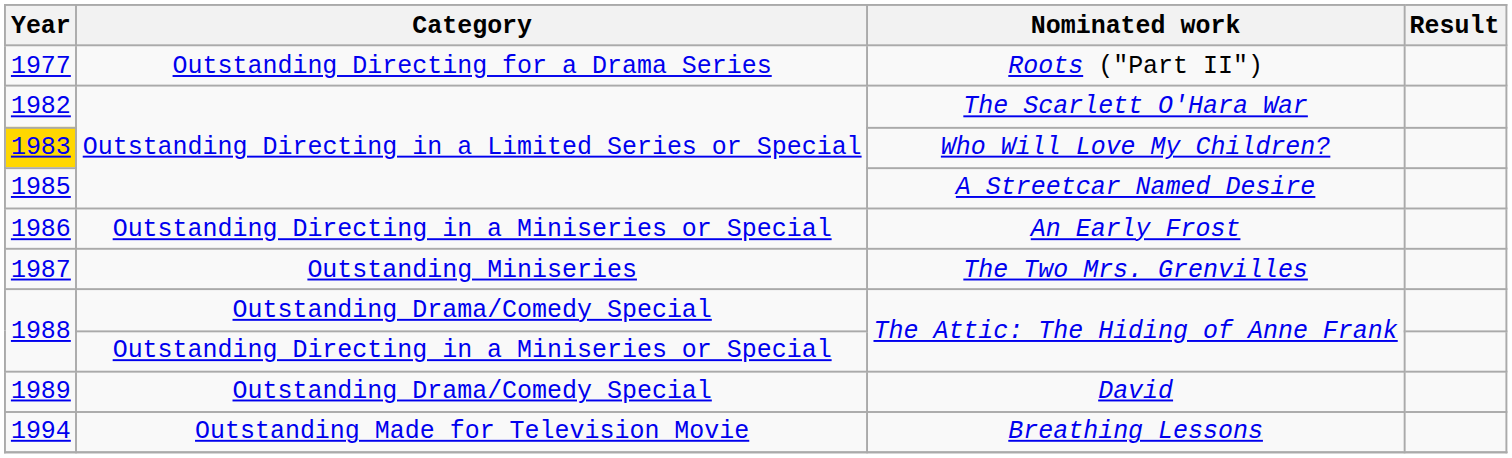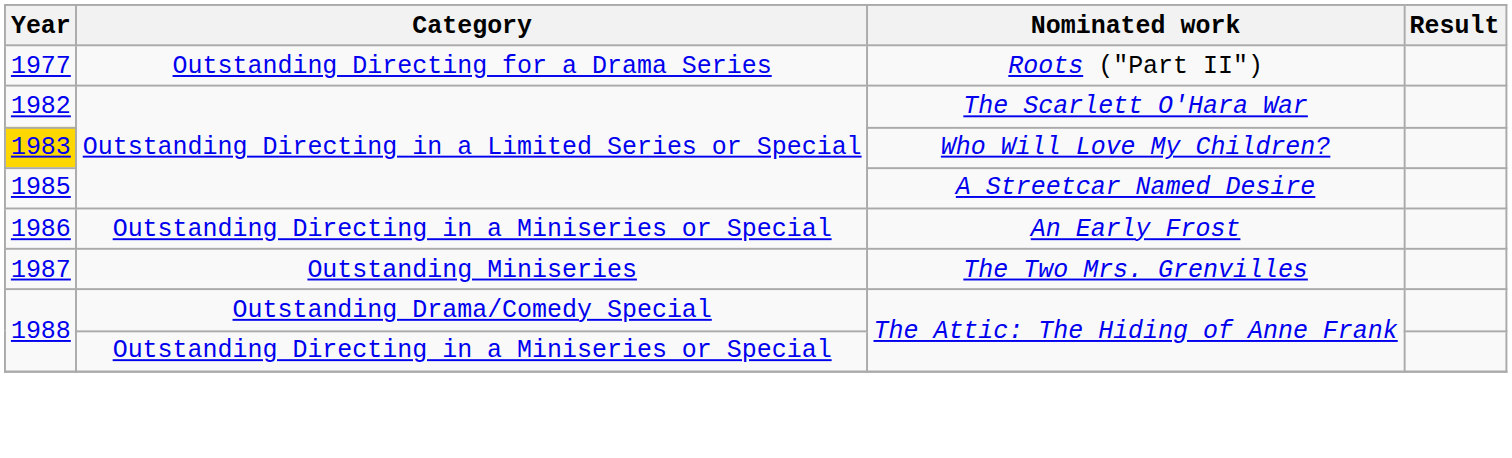- row: 1989 | Outstanding Drama/Comedy Special | David
- row: 1994 | Outstanding Made for Television Movie | Breathing Lessons
